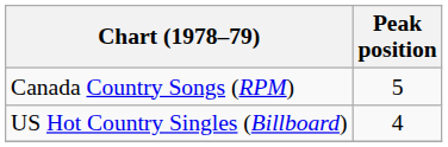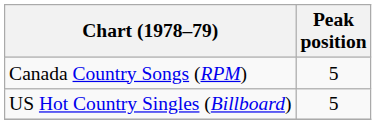US Hot Country Singles (Billboard) | Peak position: 4 -> 5
